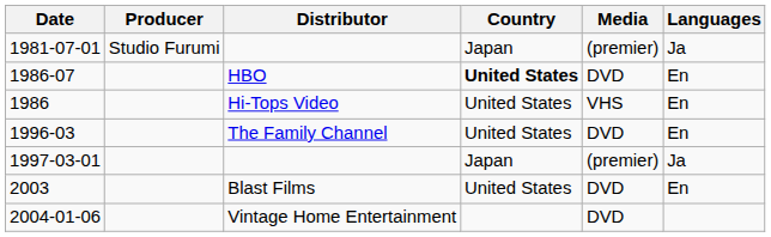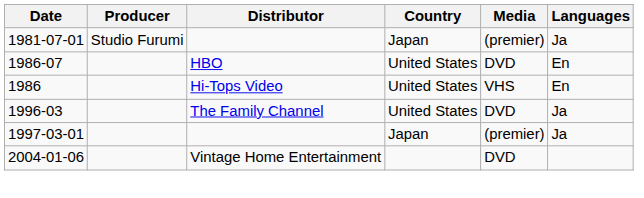1986-07 | Country: bold -> normal
1996-03 | Languages: En -> Ja
- row: 2003 | Blast Films | United States | DVD | En
